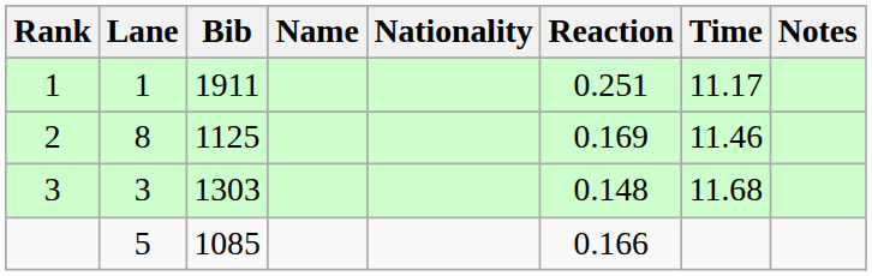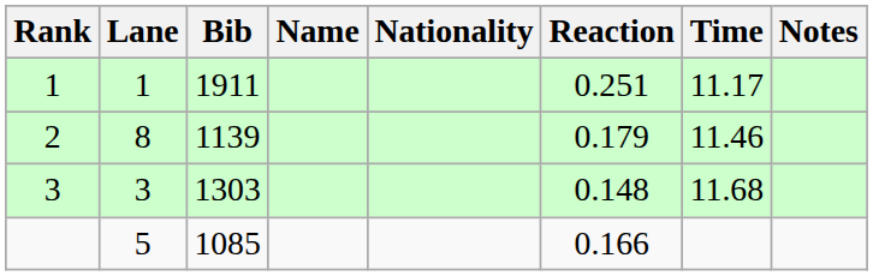2 | Bib: 1125 -> 1139
2 | Reaction: 0.169 -> 0.179
